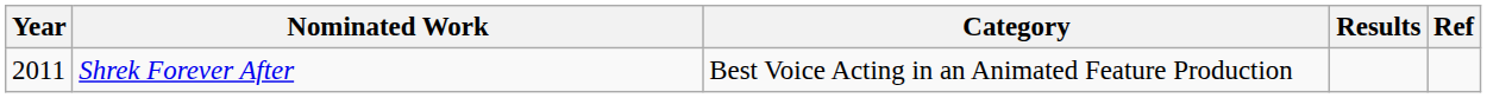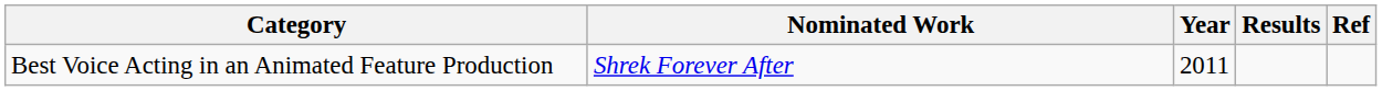columns swapped: Year <-> Category
